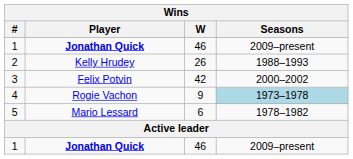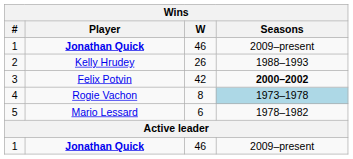3 | Seasons: normal -> bold
4 | W: 9 -> 8
